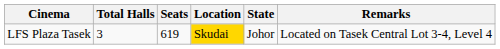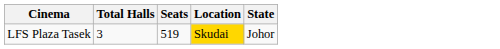- column: Remarks | Located on Tasek Central Lot 3-4, Level 4
LFS Plaza Tasek | Seats: 619 -> 519
